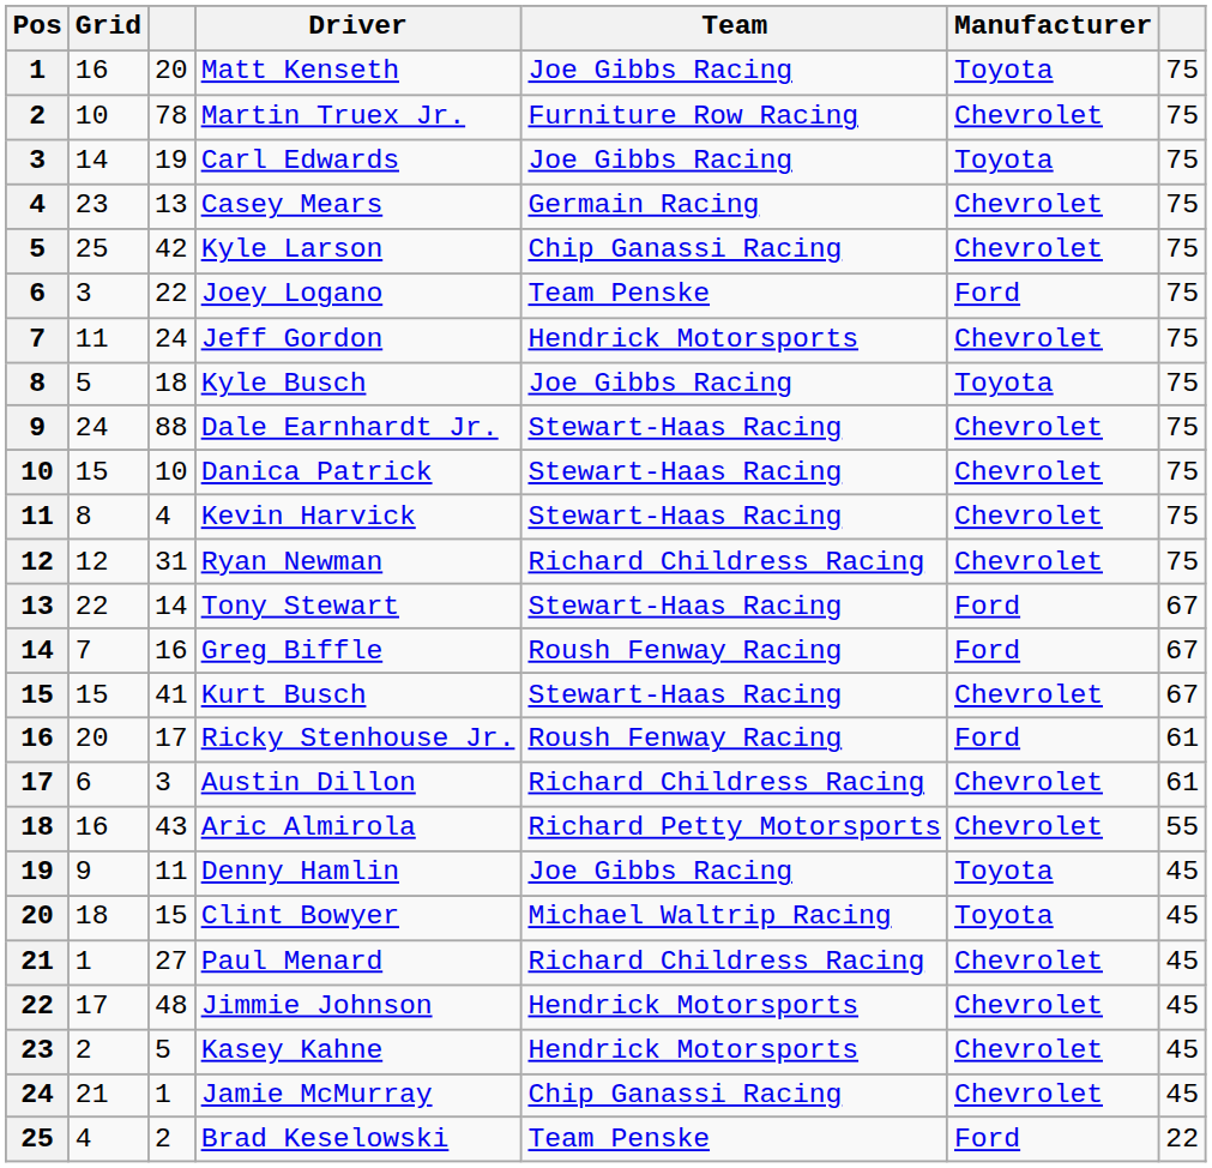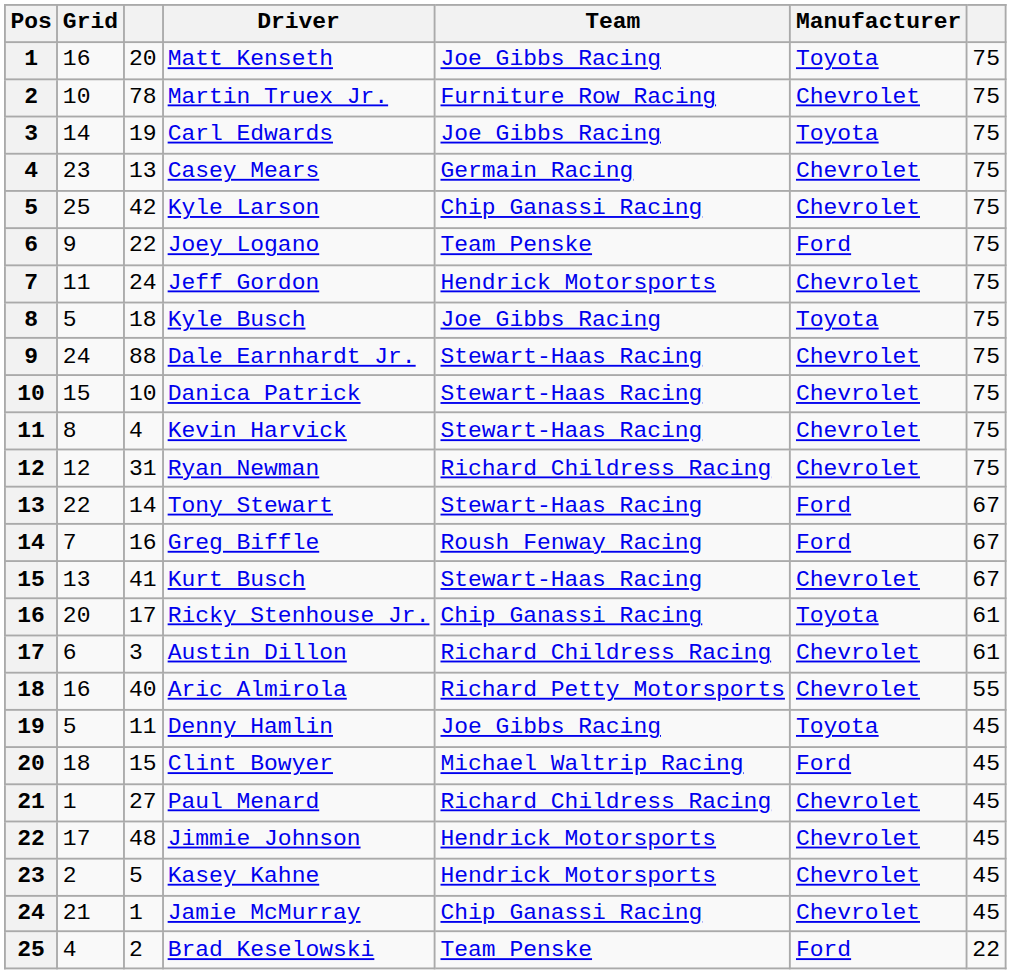Joey Logano | Grid: 3 -> 9
Kurt Busch | Grid: 15 -> 13
Ricky Stenhouse Jr. | Team: Roush Fenway Racing -> Chip Ganassi Racing
Ricky Stenhouse Jr. | Manufacturer: Ford -> Toyota
Aric Almirola | column 3: 43 -> 40
Denny Hamlin | Grid: 9 -> 5
Clint Bowyer | Manufacturer: Toyota -> Ford
